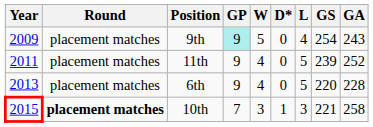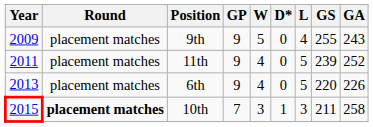9th | GP: paleturquoise background -> no background
9th | GS: 254 -> 255
6th | GA: 228 -> 226
10th | GS: 221 -> 211
